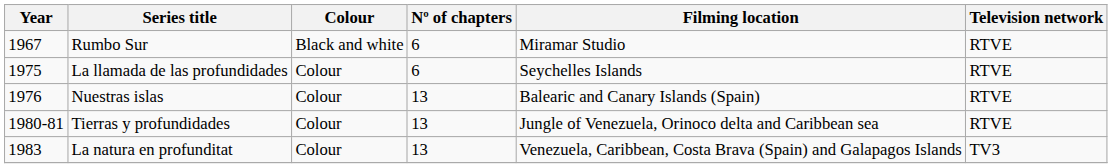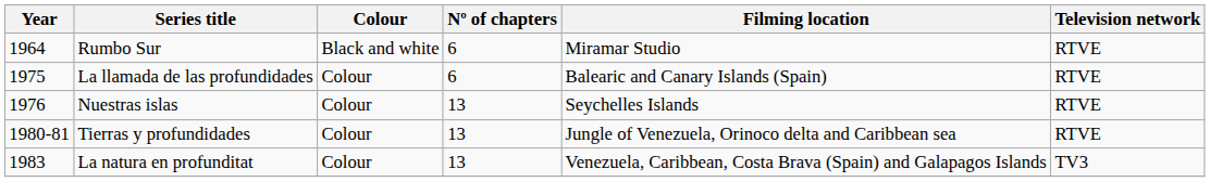Rumbo Sur | Year: 1967 -> 1964
La llamada de las profundidades | Filming location: Seychelles Islands -> Balearic and Canary Islands (Spain)
Nuestras islas | Filming location: Balearic and Canary Islands (Spain) -> Seychelles Islands
